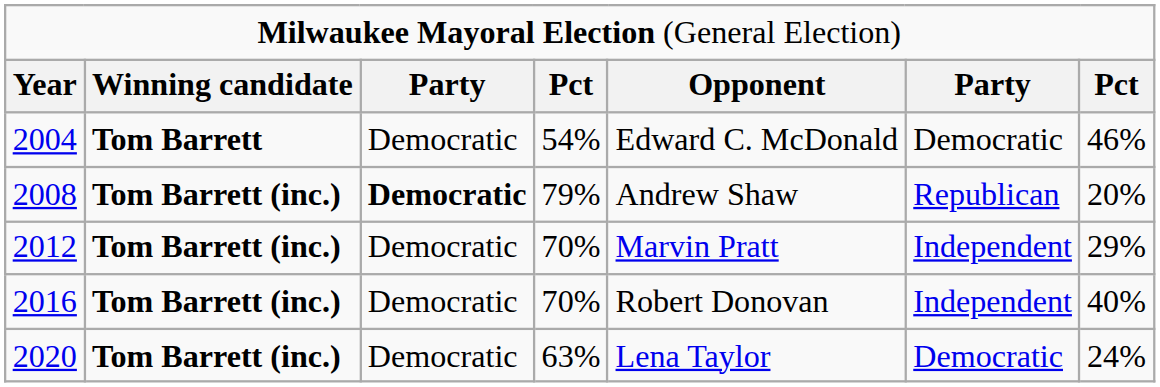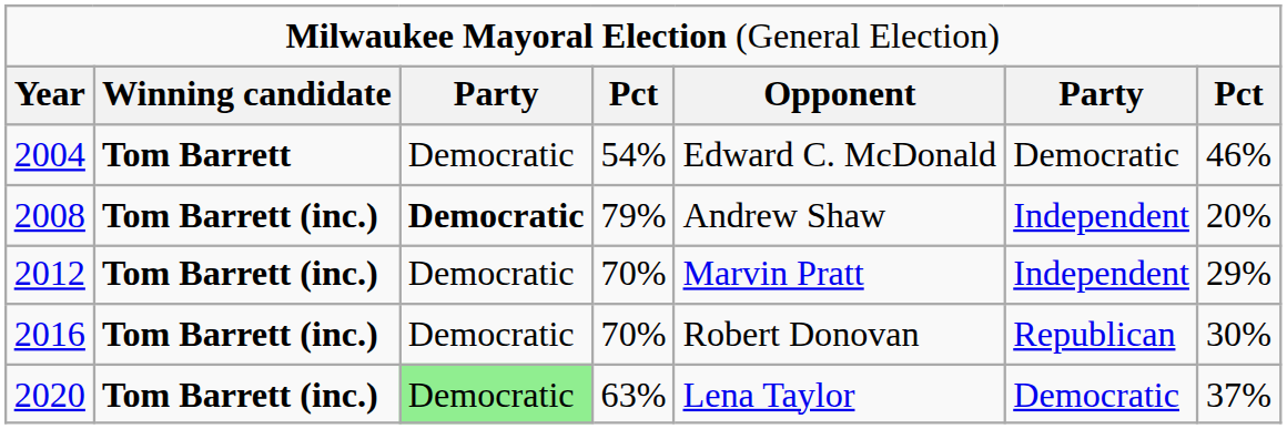2008 | column 6: Republican -> Independent
2016 | column 6: Independent -> Republican
2016 | column 7: 40% -> 30%
2020 | column 3: no background -> lightgreen background
2020 | column 7: 24% -> 37%
